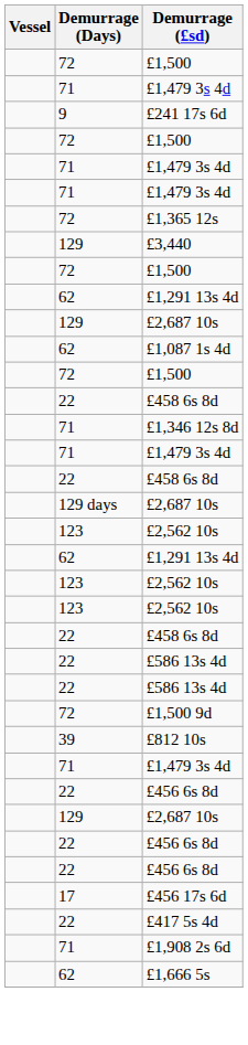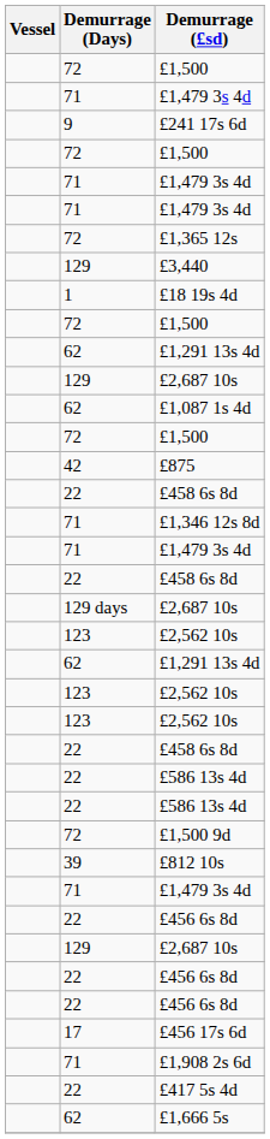+ row: 1 | £18 19s 4d
+ row: 42 | £875
rows swapped: £1,908 2s 6d <-> £417 5s 4d
